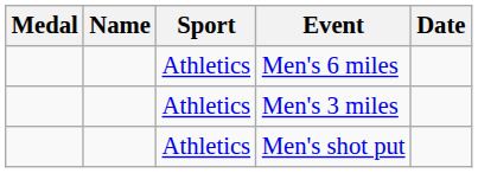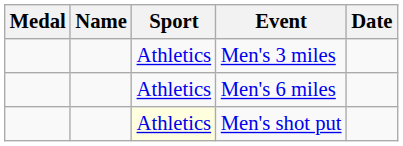rows swapped: Men's 6 miles <-> Men's 3 miles
Men's shot put | Sport: no background -> lightyellow background
